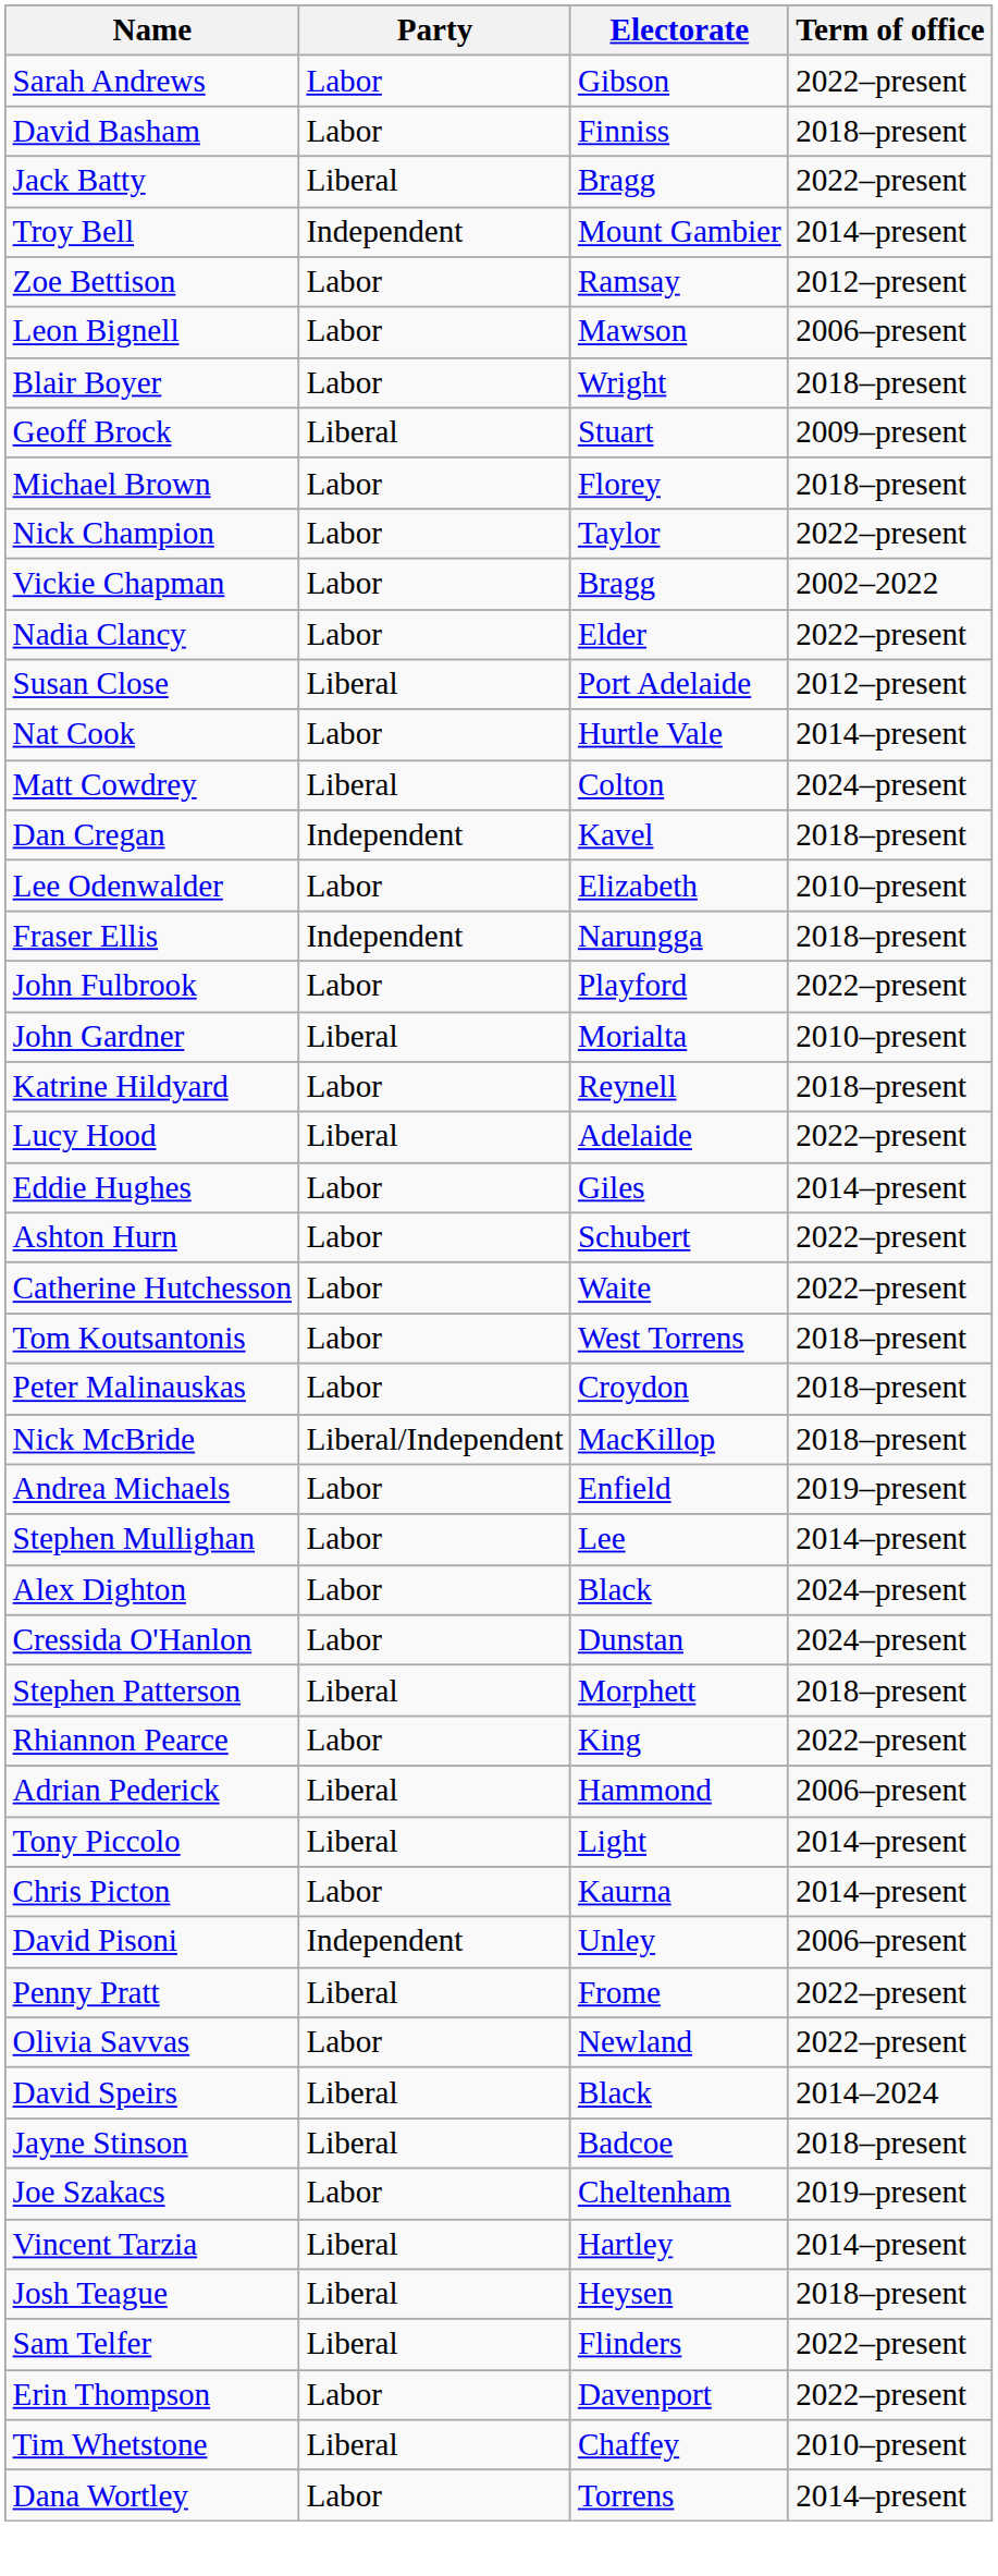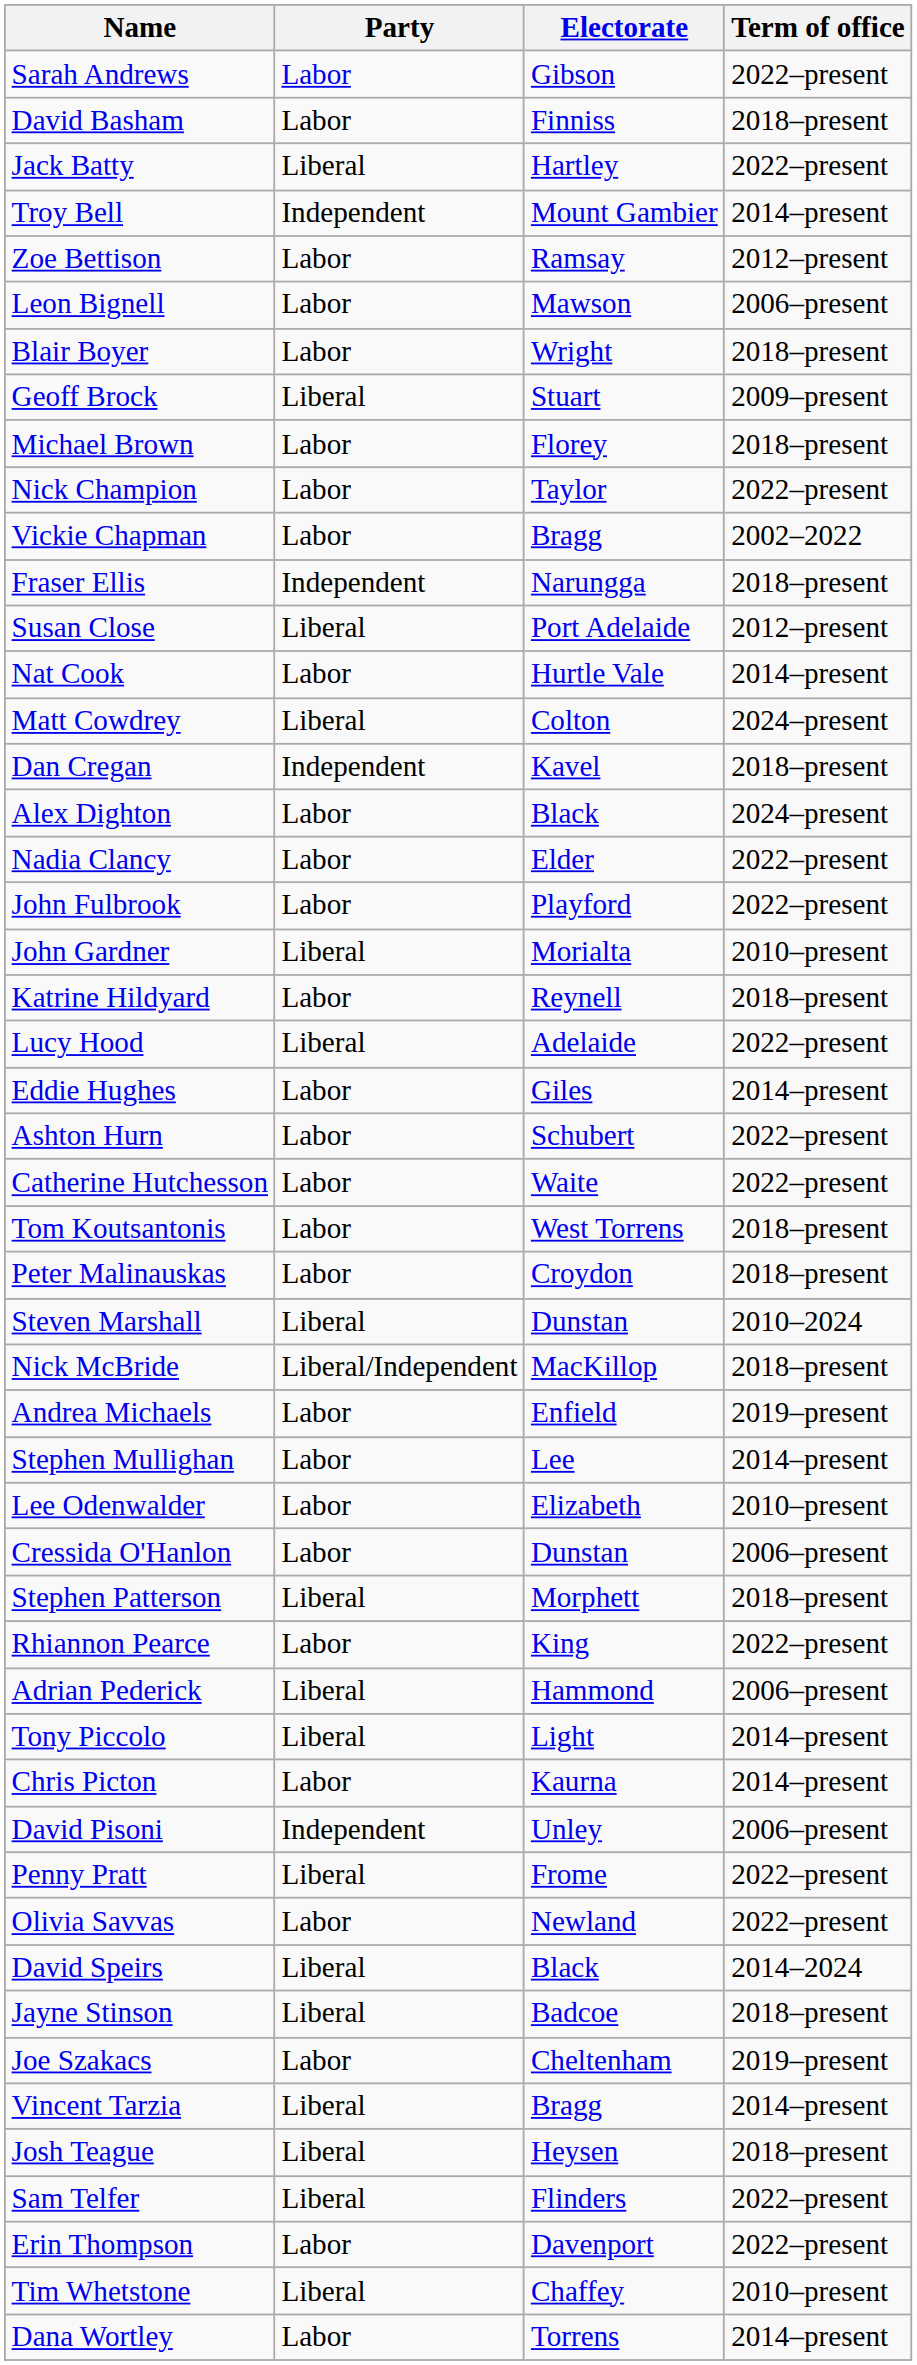Jack Batty | Electorate: Bragg -> Hartley
rows swapped: Nadia Clancy <-> Fraser Ellis
rows swapped: Alex Dighton <-> Lee Odenwalder
+ row: Steven Marshall | Liberal | Dunstan | 2010–2024
Cressida O'Hanlon | Term of office: 2024–present -> 2006–present
Vincent Tarzia | Electorate: Hartley -> Bragg
